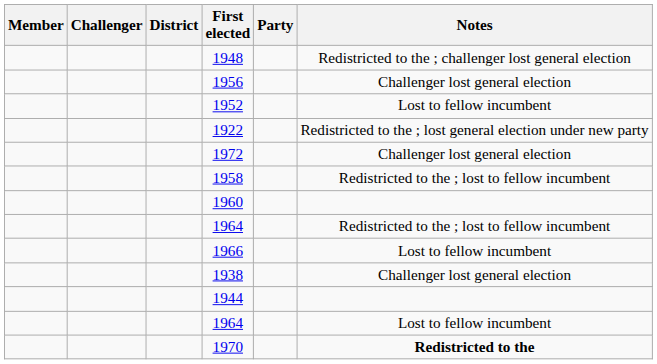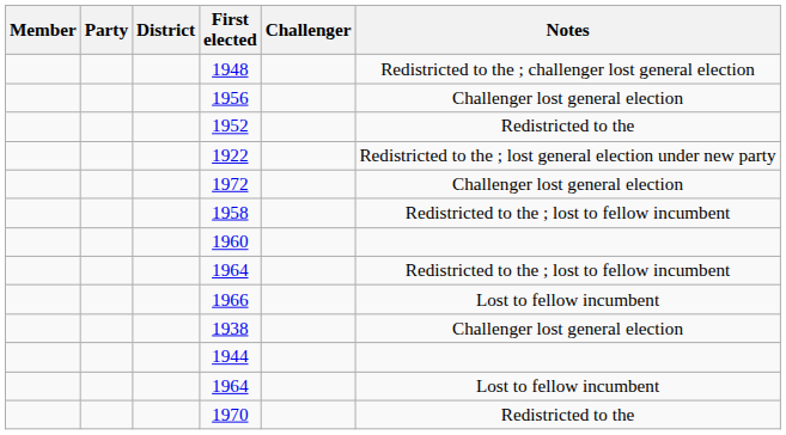columns swapped: Party <-> Challenger
1952 | Notes: Lost to fellow incumbent -> Redistricted to the
1970 | Notes: bold -> normal
